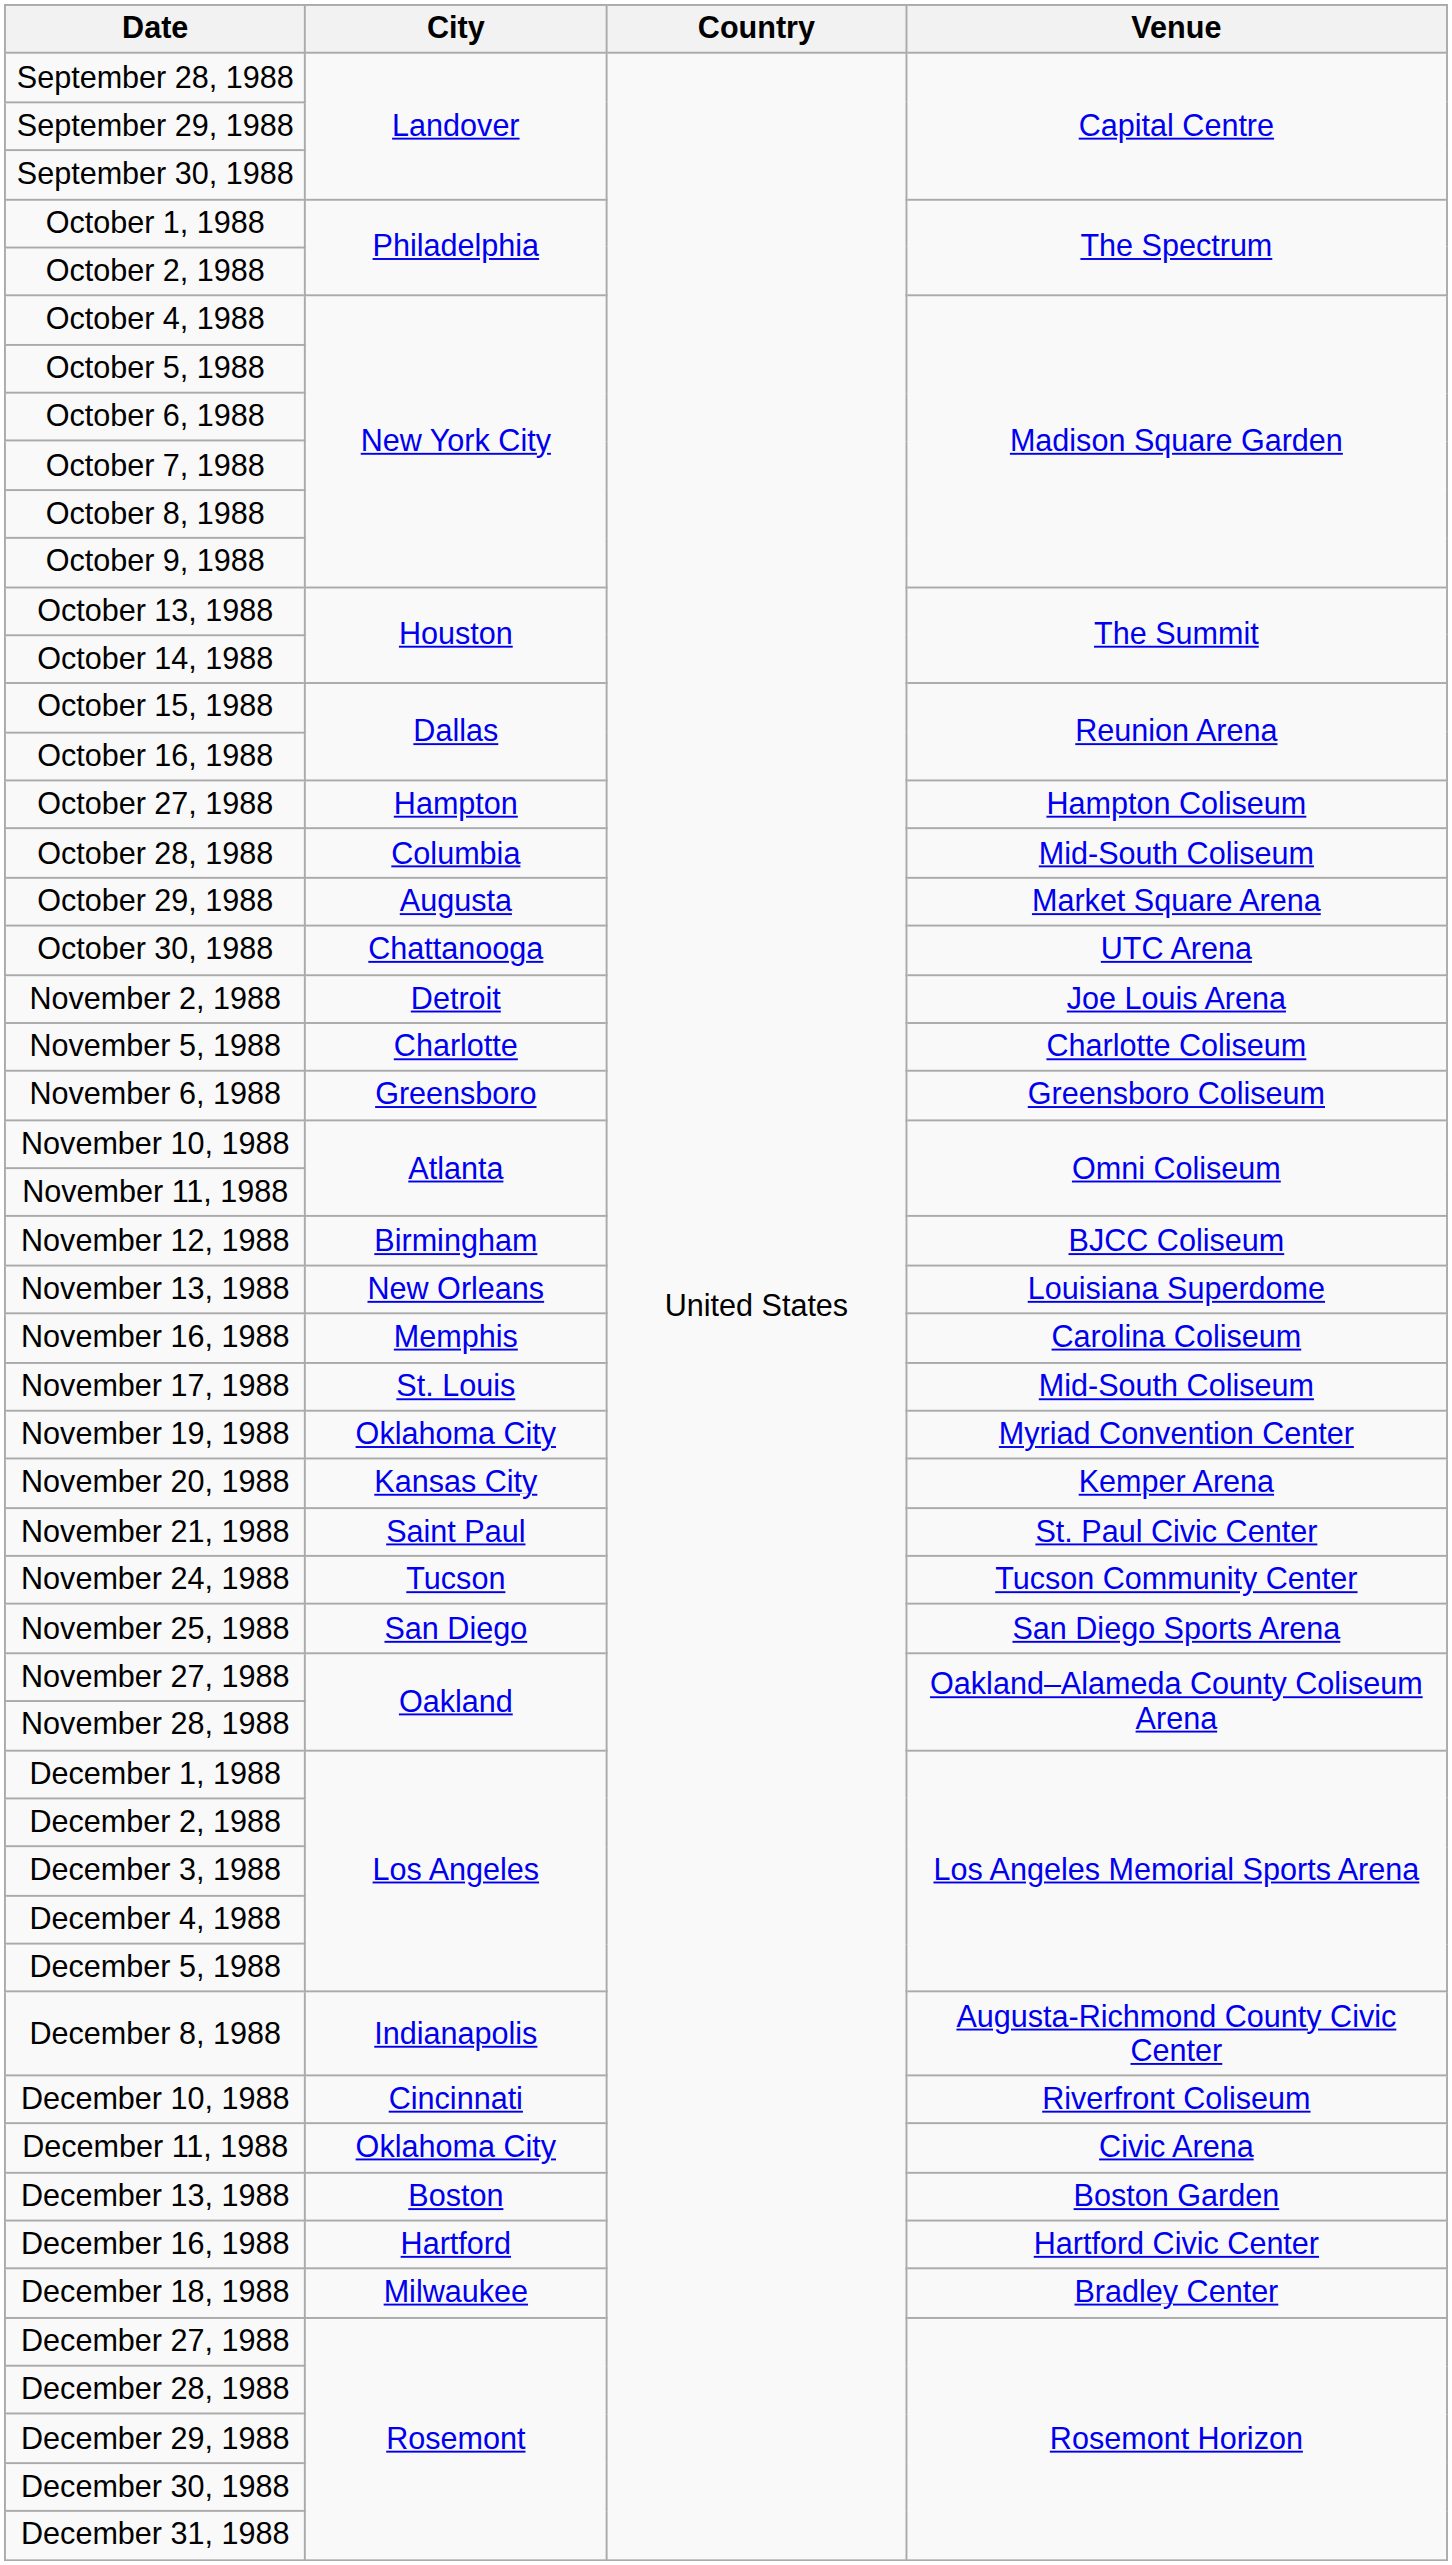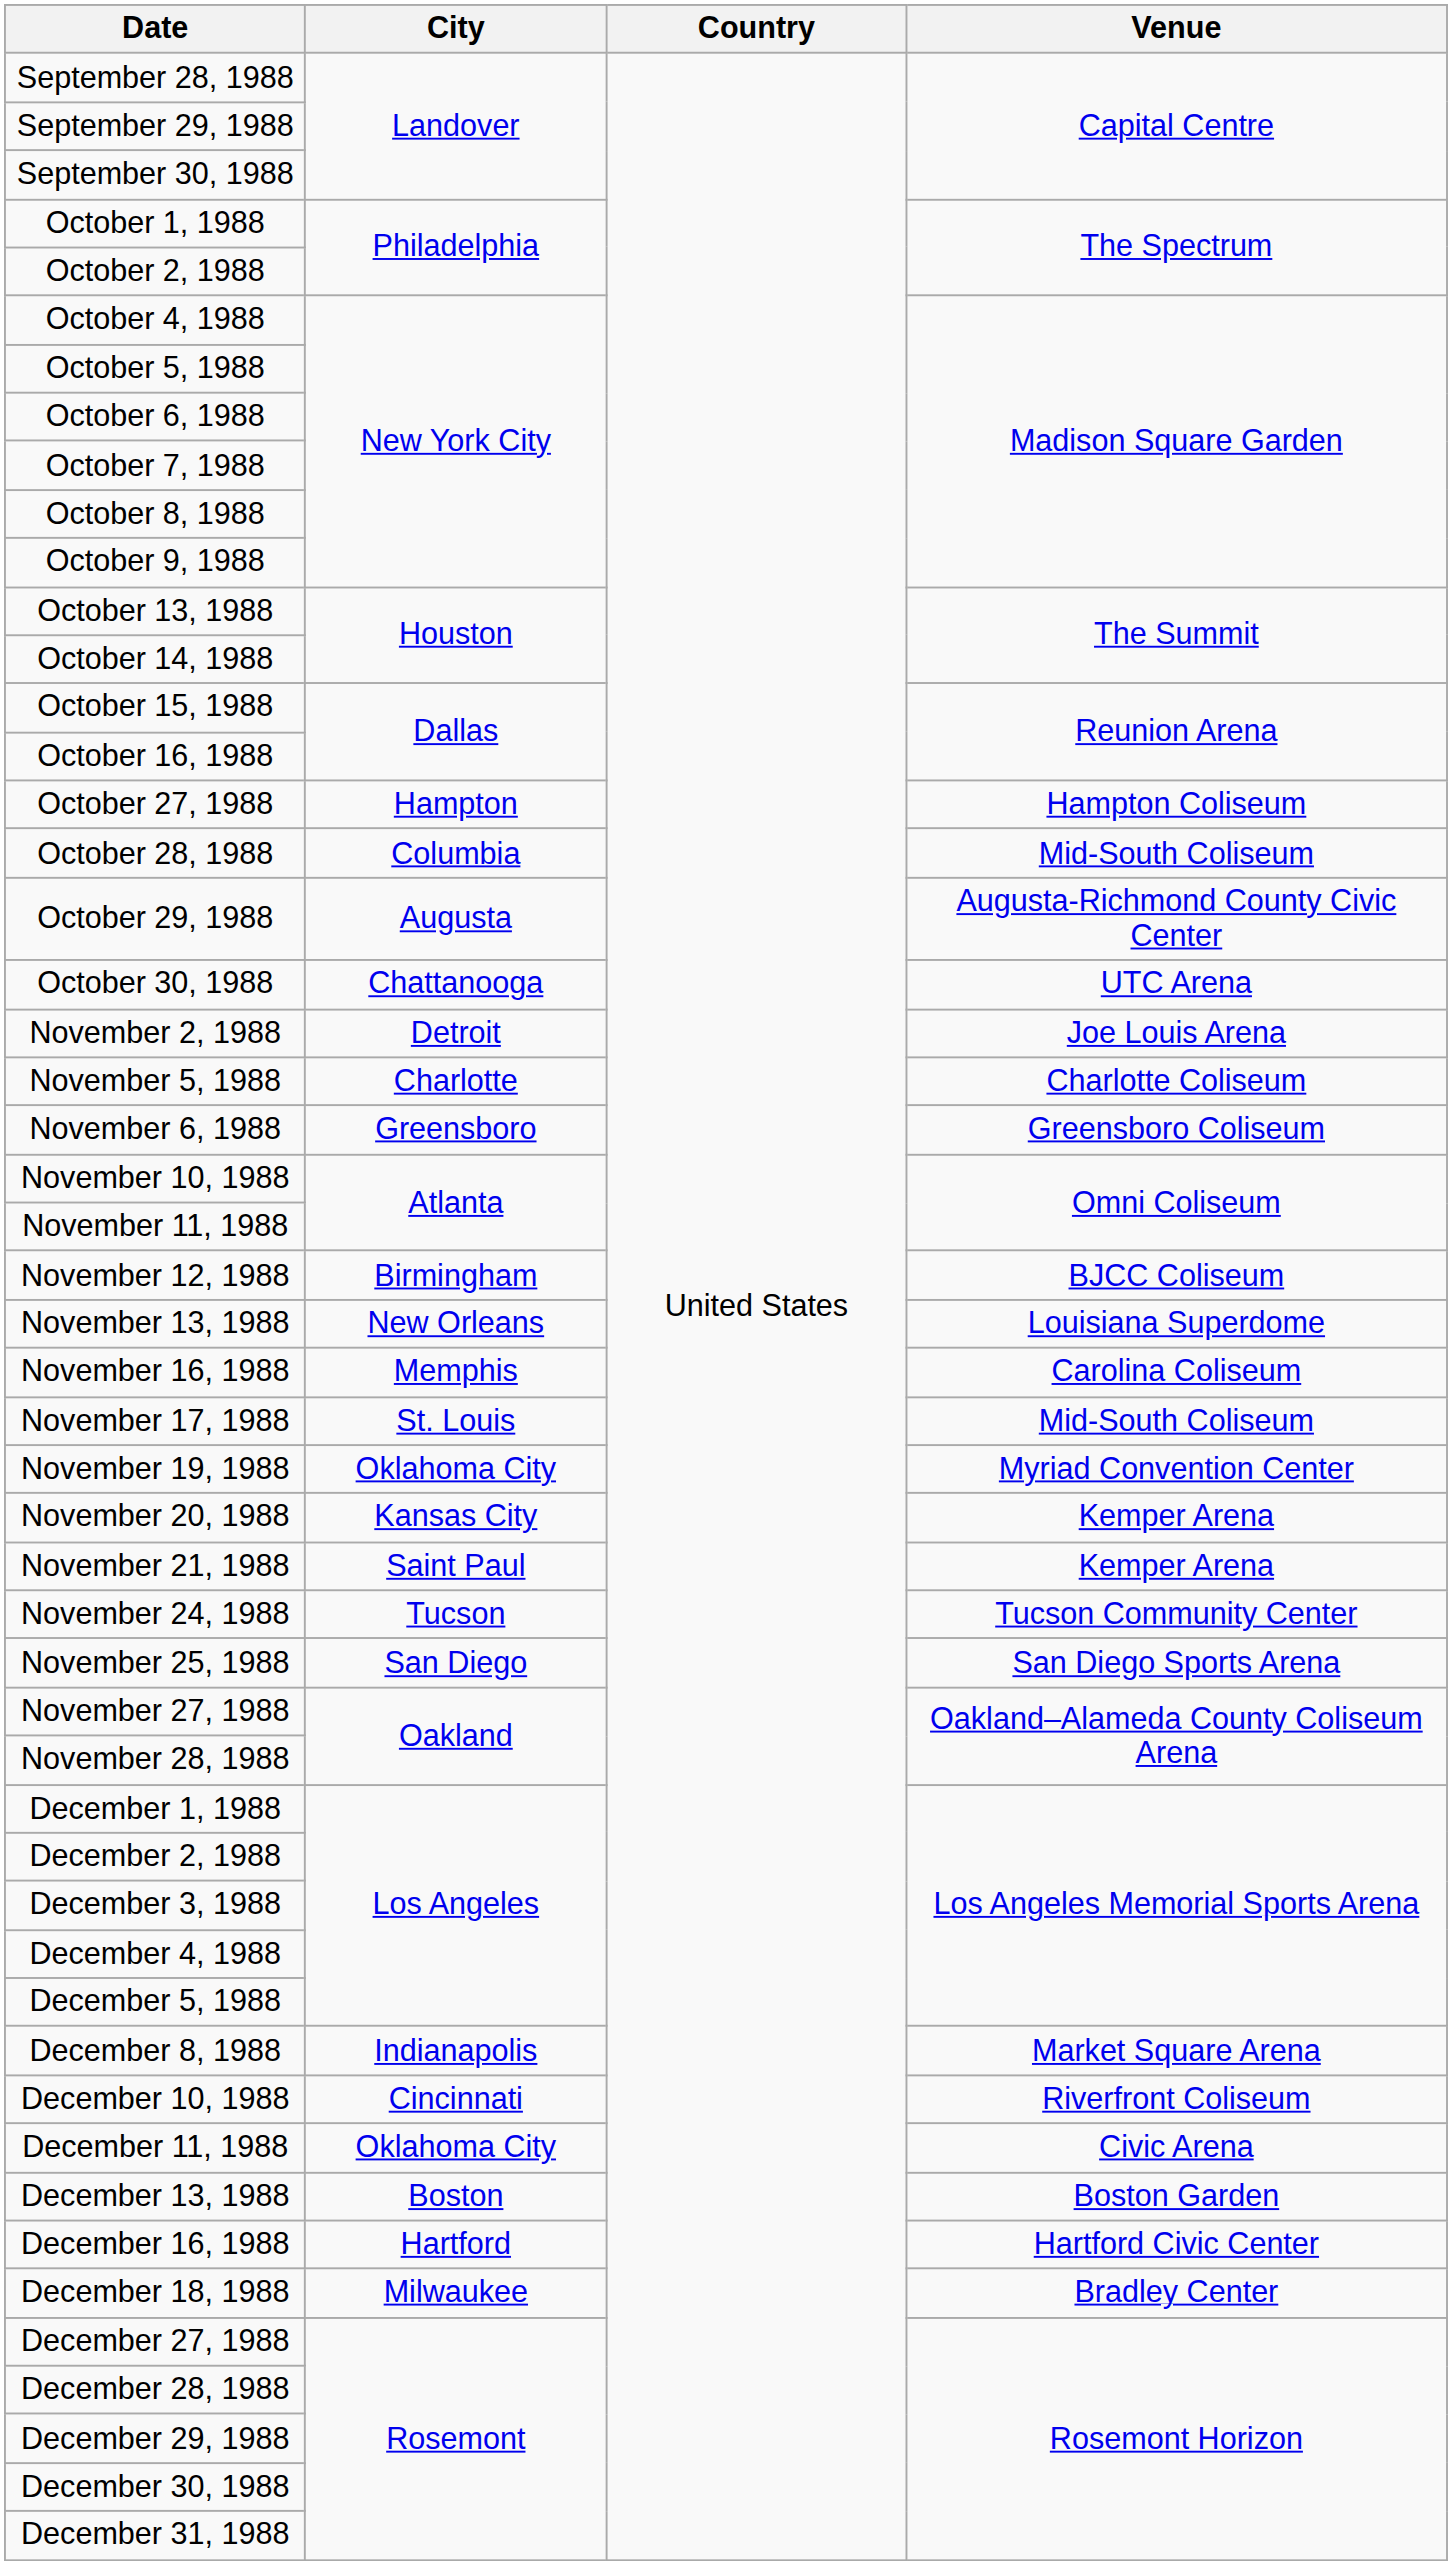October 29, 1988 | Venue: Market Square Arena -> Augusta-Richmond County Civic Center
November 21, 1988 | Venue: St. Paul Civic Center -> Kemper Arena
December 8, 1988 | Venue: Augusta-Richmond County Civic Center -> Market Square Arena
